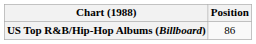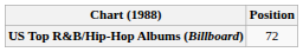US Top R&B/Hip-Hop Albums (Billboard) | Position: 86 -> 72
